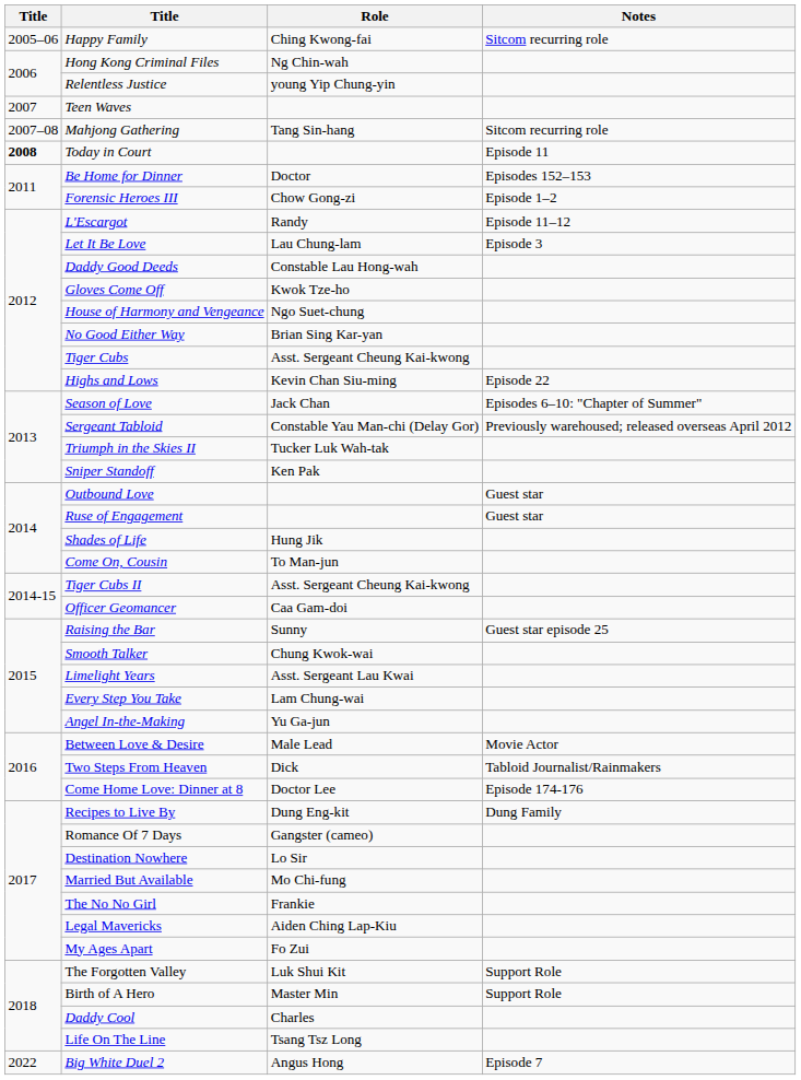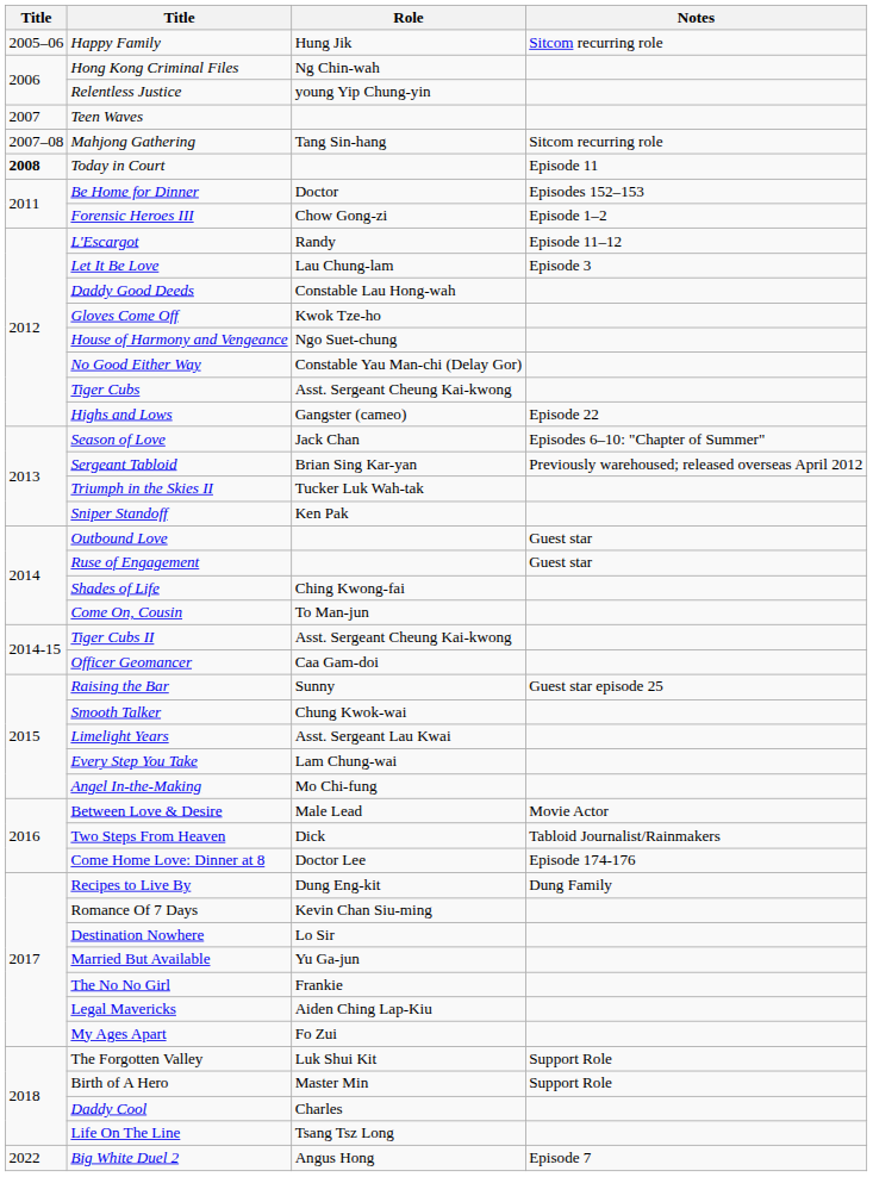Happy Family | Role: Ching Kwong-fai -> Hung Jik
No Good Either Way | Role: Brian Sing Kar-yan -> Constable Yau Man-chi (Delay Gor)
Highs and Lows | Role: Kevin Chan Siu-ming -> Gangster (cameo)
Sergeant Tabloid | Role: Constable Yau Man-chi (Delay Gor) -> Brian Sing Kar-yan
Shades of Life | Role: Hung Jik -> Ching Kwong-fai
Angel In-the-Making | Role: Yu Ga-jun -> Mo Chi-fung
Romance Of 7 Days | Role: Gangster (cameo) -> Kevin Chan Siu-ming
Married But Available | Role: Mo Chi-fung -> Yu Ga-jun
